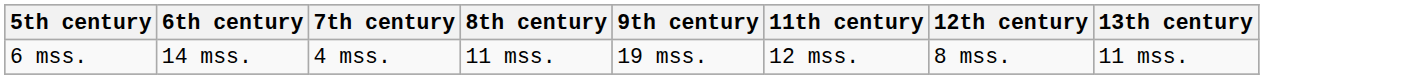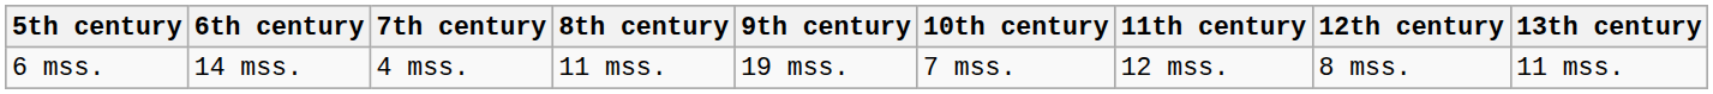+ column: 10th century | 7 mss.
